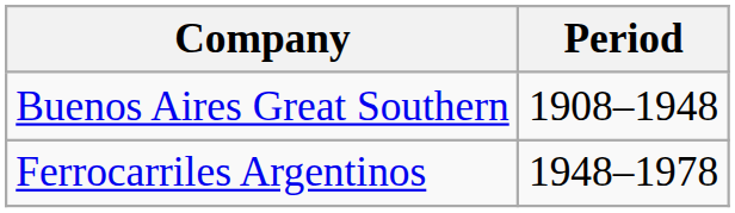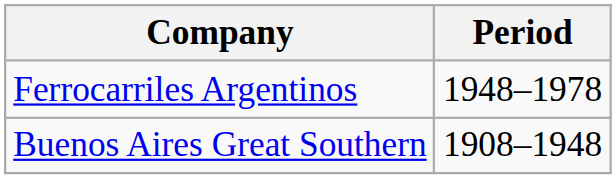rows swapped: Buenos Aires Great Southern <-> Ferrocarriles Argentinos
